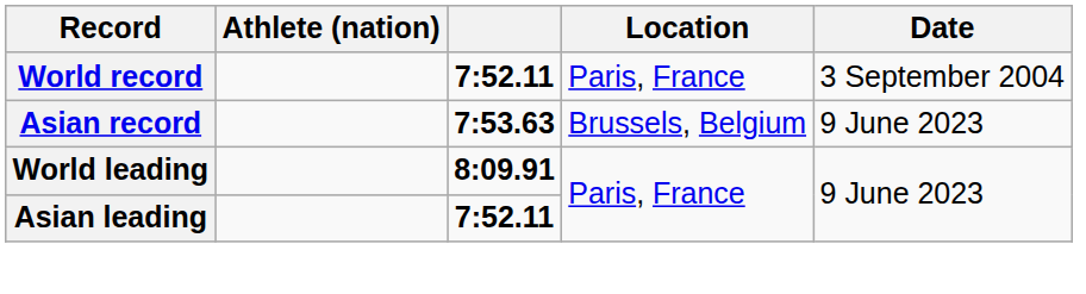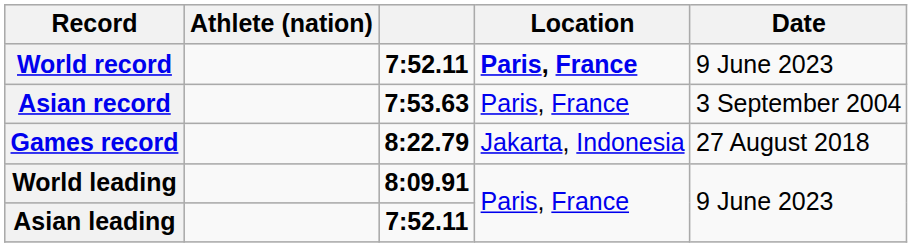World record | Location: normal -> bold
World record | Date: 3 September 2004 -> 9 June 2023
Asian record | Location: Brussels, Belgium -> Paris, France
Asian record | Date: 9 June 2023 -> 3 September 2004
+ row: Games record | 8:22.79 | Jakarta, Indonesia | 27 August 2018
